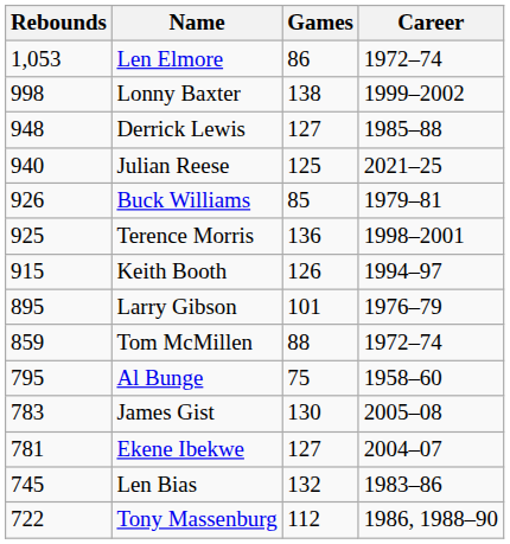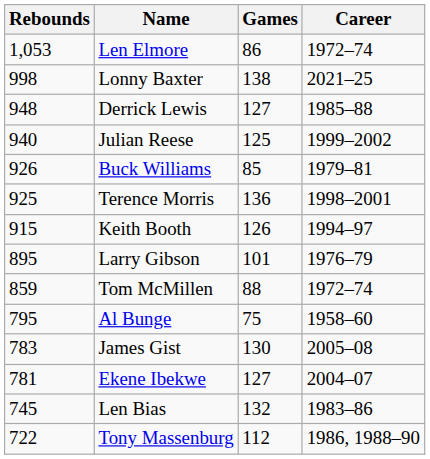Lonny Baxter | Career: 1999–2002 -> 2021–25
Julian Reese | Career: 2021–25 -> 1999–2002
